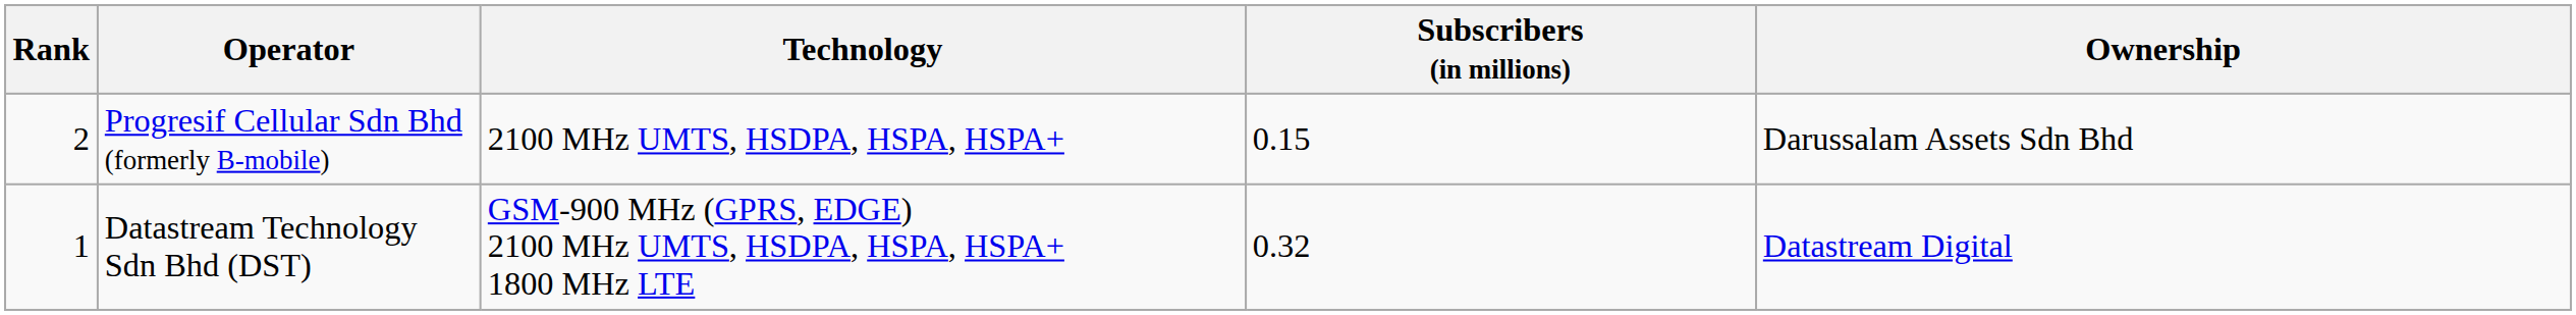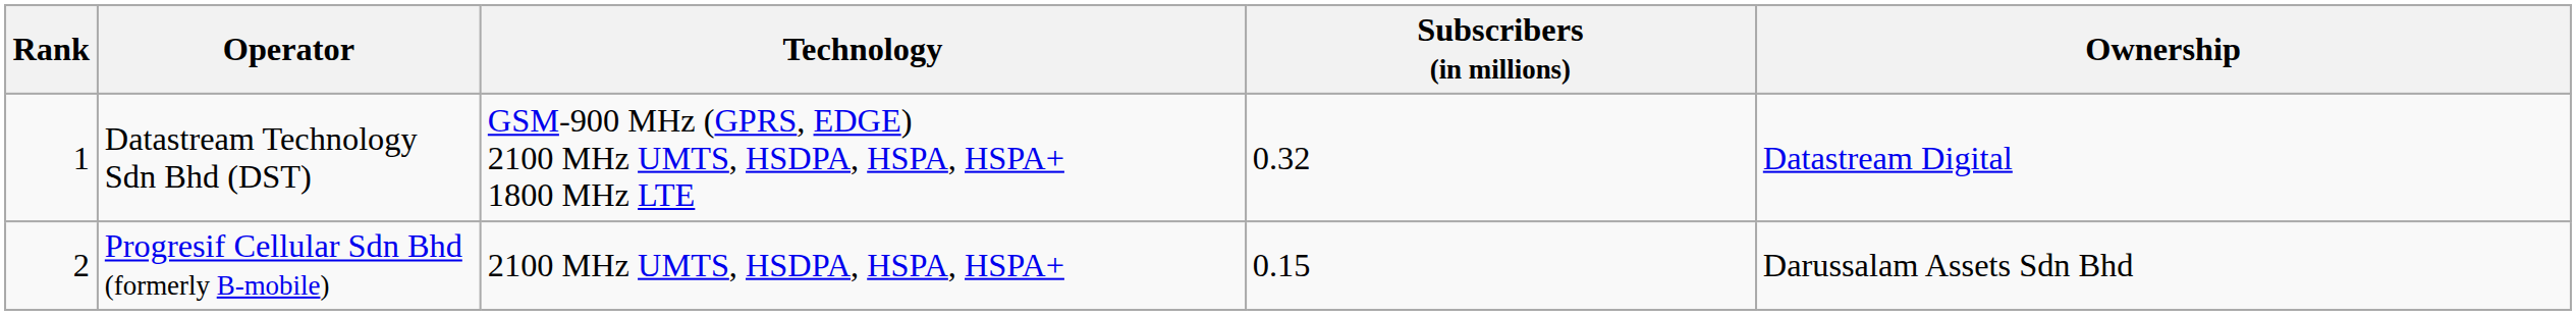rows swapped: Datastream Technology Sdn Bhd (DST) <-> Progresif Cellular Sdn Bhd (formerly B-mobile)
